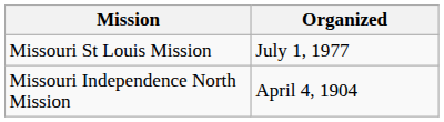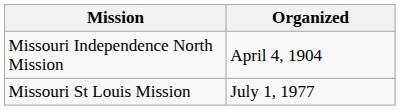rows swapped: Missouri Independence North Mission <-> Missouri St Louis Mission
